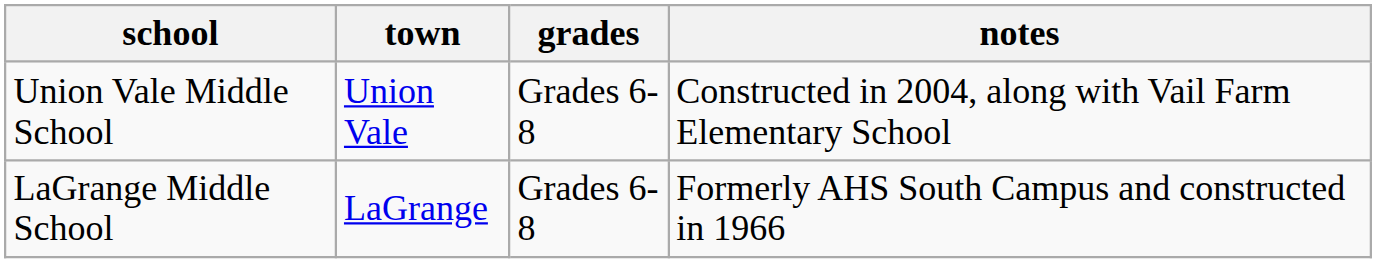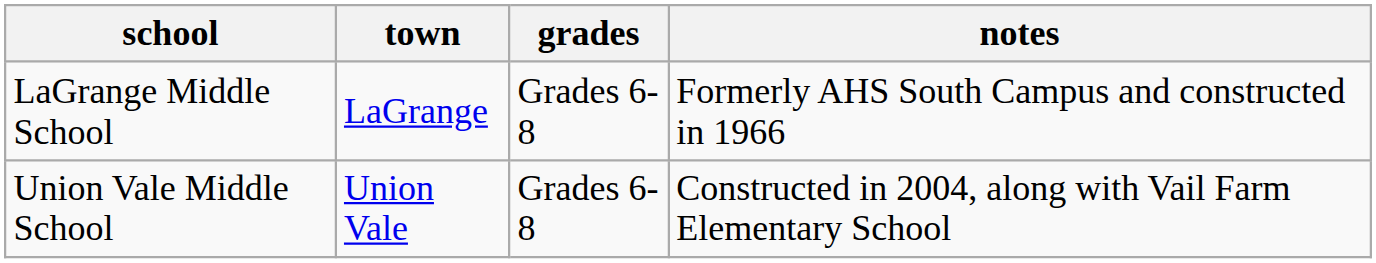rows swapped: LaGrange Middle School <-> Union Vale Middle School
